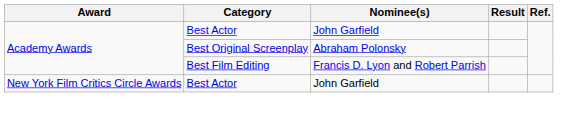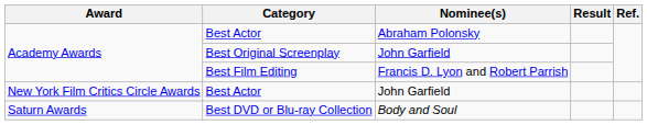Academy Awards / Best Actor | Nominee(s): John Garfield -> Abraham Polonsky
Best Original Screenplay | Nominee(s): Abraham Polonsky -> John Garfield
+ row: Saturn Awards | Best DVD or Blu-ray Collection | Body and Soul
